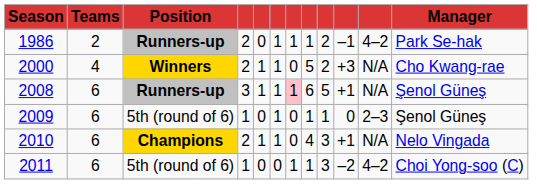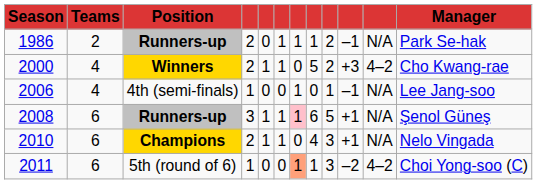1986 | column 11: 4–2 -> N/A
2000 | column 11: N/A -> 4–2
+ row: 2006 | 4 | 4th (semi-finals) | 1 | 0 | 0 | 1 | 0 | 1 | –1 | N/A | Lee Jang-soo
- row: 2009 | 6 | 5th (round of 6) | 1 | 0 | 1 | 0 | 1 | 1 | 0 | 2–3 | Şenol Güneş
2011 | column 7: no background -> lightsalmon background
